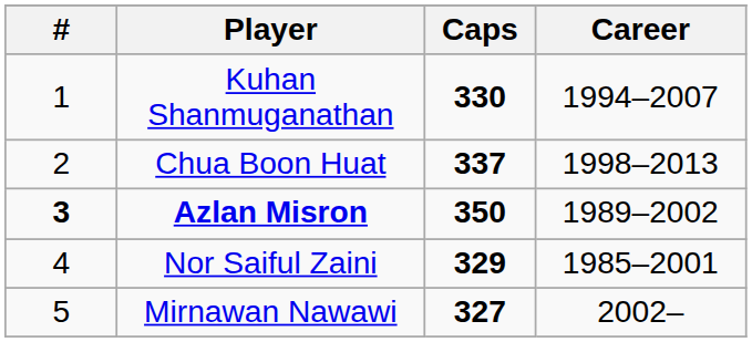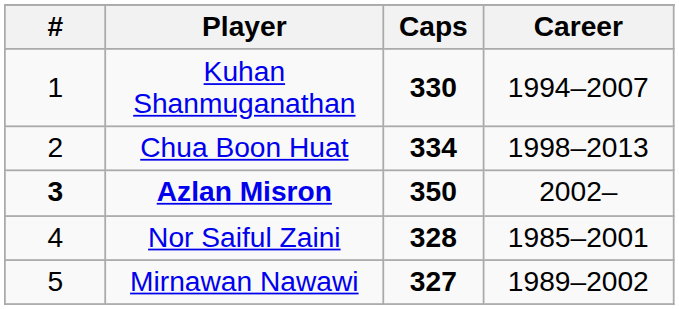Chua Boon Huat | Caps: 337 -> 334
Azlan Misron | Career: 1989–2002 -> 2002–
Nor Saiful Zaini | Caps: 329 -> 328
Mirnawan Nawawi | Career: 2002– -> 1989–2002
